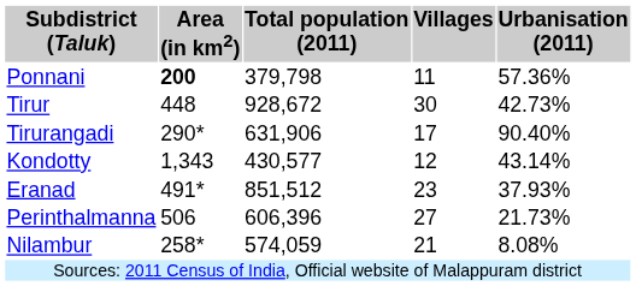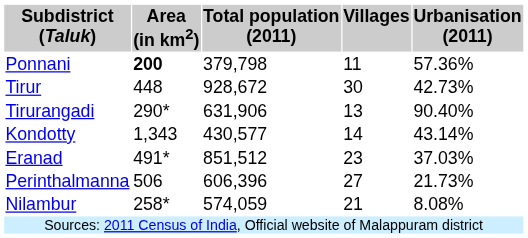Tirurangadi | Villages: 17 -> 13
Kondotty | Villages: 12 -> 14
Eranad | Urbanisation (2011): 37.93% -> 37.03%
